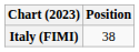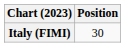Italy (FIMI) | Position: 38 -> 30
